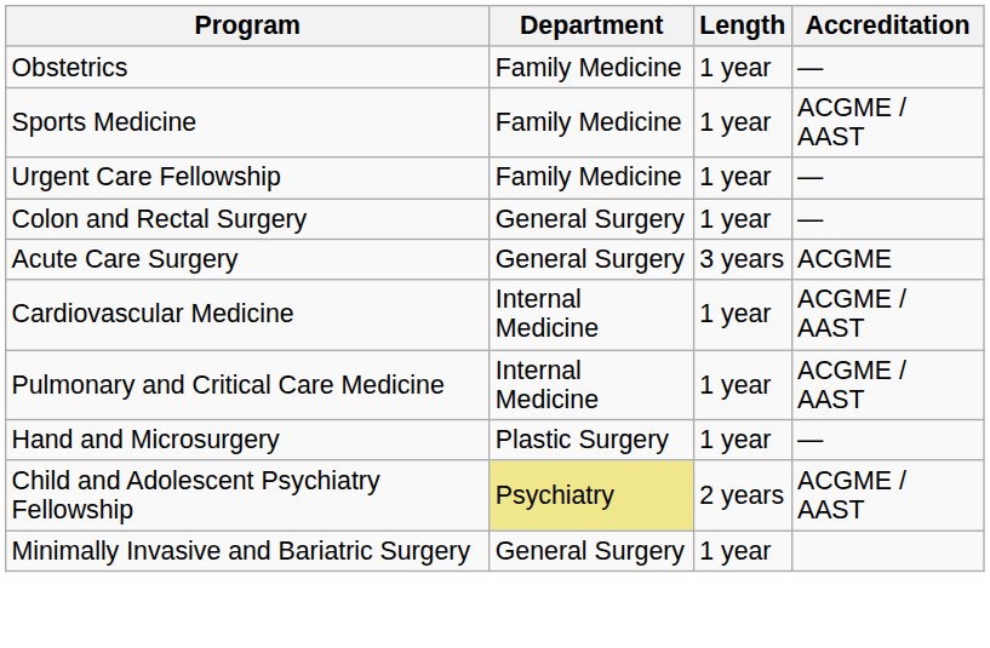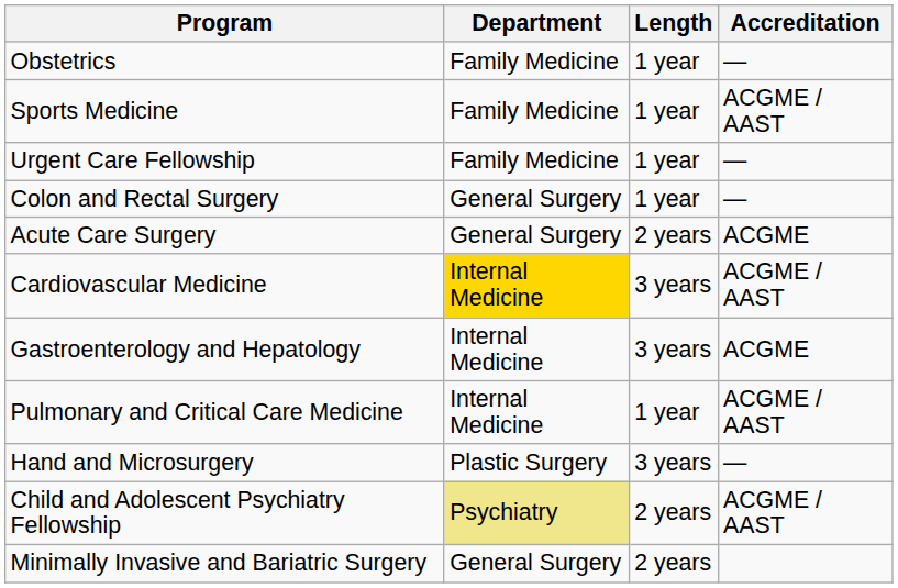Acute Care Surgery | Length: 3 years -> 2 years
Cardiovascular Medicine | Department: no background -> gold background
Cardiovascular Medicine | Length: 1 year -> 3 years
+ row: Gastroenterology and Hepatology | Internal Medicine | 3 years | ACGME
Hand and Microsurgery | Length: 1 year -> 3 years
Minimally Invasive and Bariatric Surgery | Length: 1 year -> 2 years
